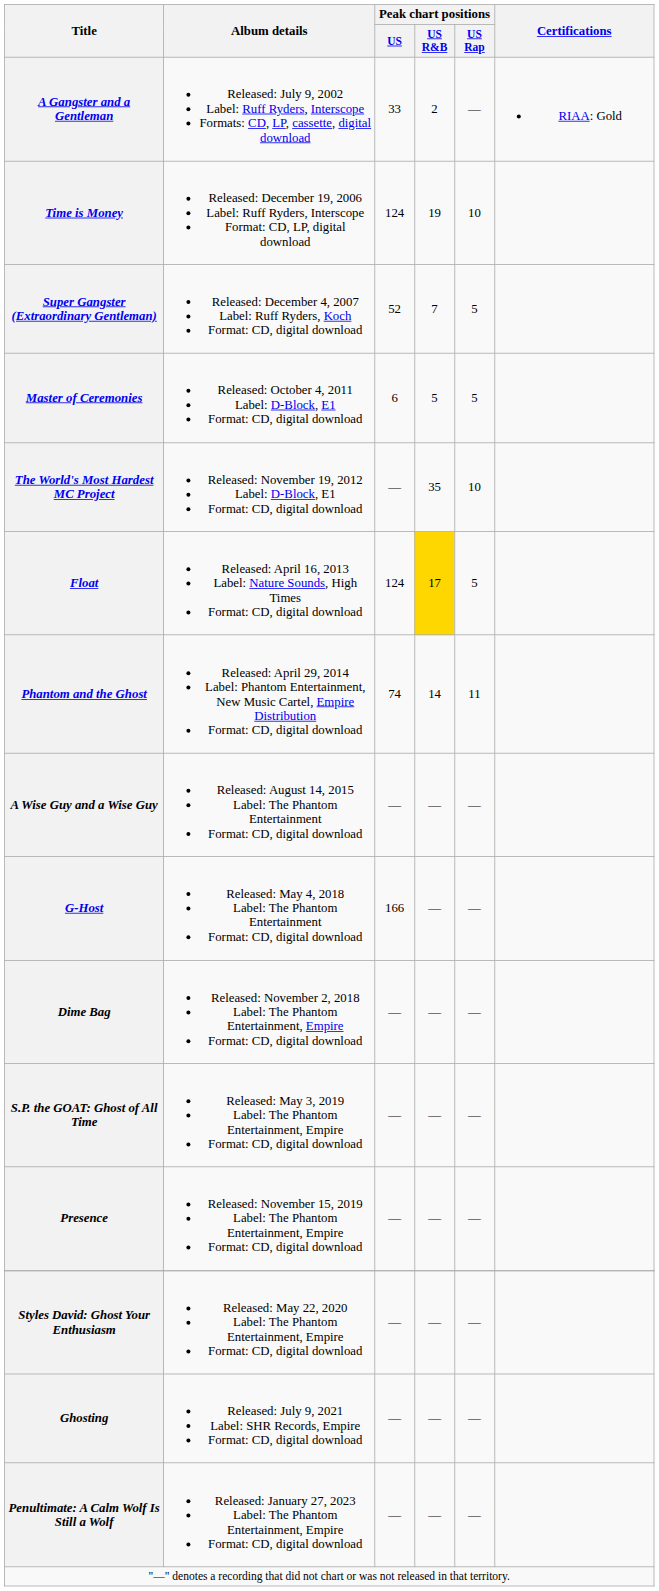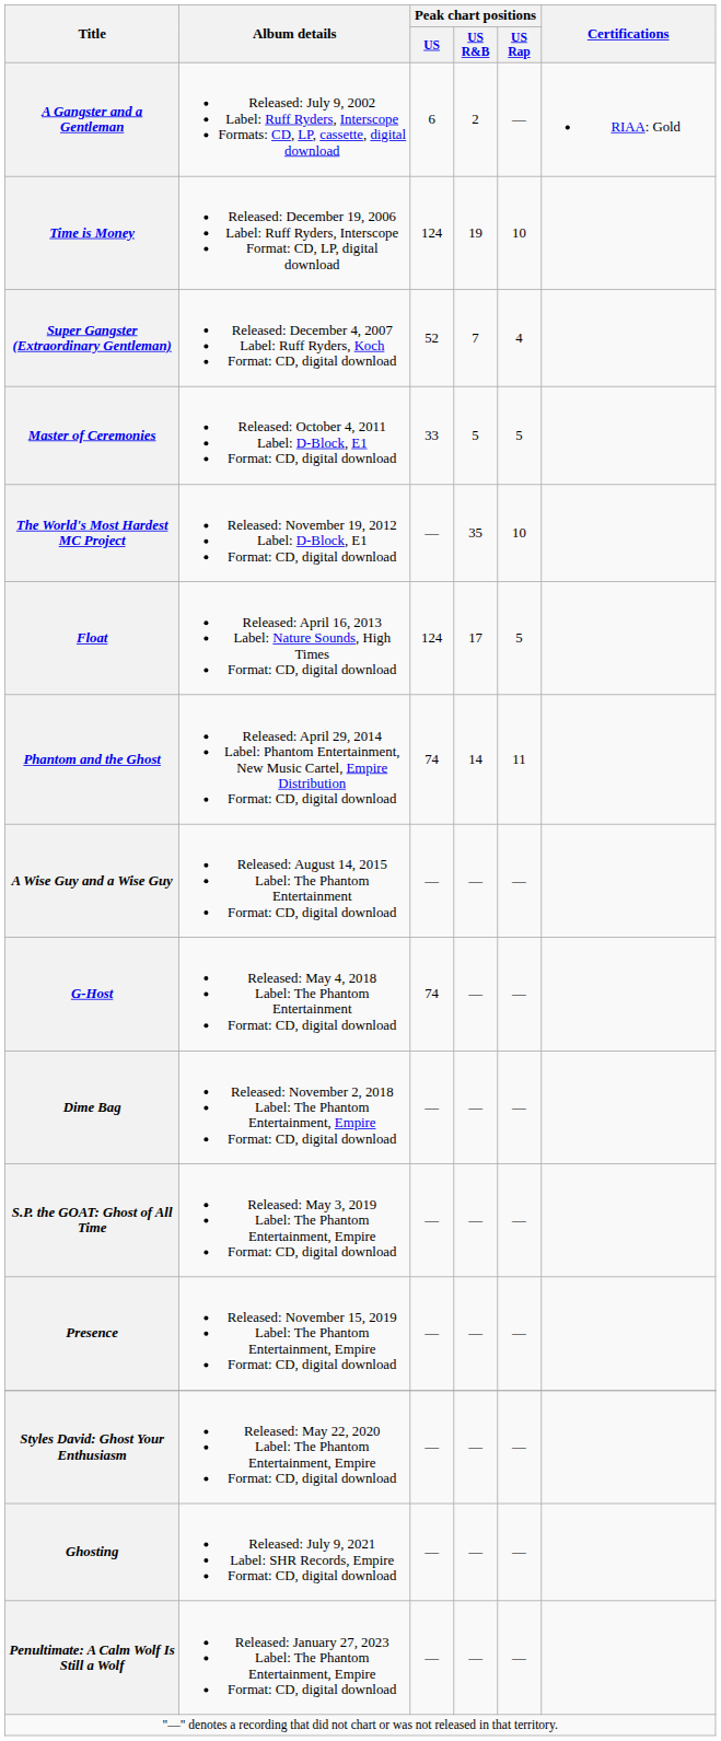A Gangster and a Gentleman | Peak chart positions / US: 33 -> 6
Super Gangster (Extraordinary Gentleman) | Peak chart positions / US Rap: 5 -> 4
Master of Ceremonies | Peak chart positions / US: 6 -> 33
Float | Peak chart positions / US R&B: gold background -> no background
G-Host | Peak chart positions / US: 166 -> 74
